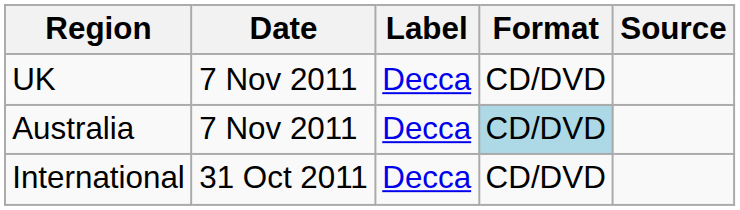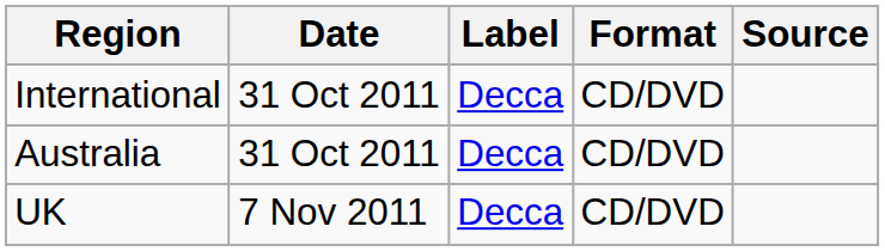rows swapped: International <-> UK
Australia | Date: 7 Nov 2011 -> 31 Oct 2011
Australia | Format: lightblue background -> no background
